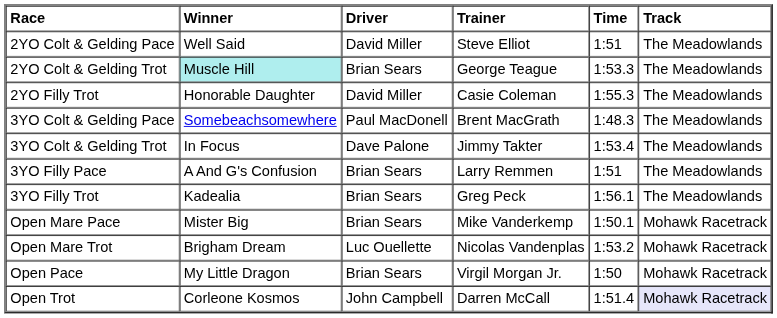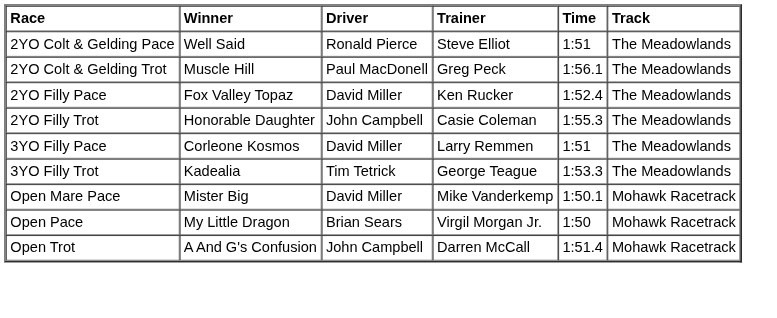2YO Colt & Gelding Pace | Driver: David Miller -> Ronald Pierce
2YO Colt & Gelding Trot | Winner: paleturquoise background -> no background
2YO Colt & Gelding Trot | Driver: Brian Sears -> Paul MacDonell
2YO Colt & Gelding Trot | Trainer: George Teague -> Greg Peck
2YO Colt & Gelding Trot | Time: 1:53.3 -> 1:56.1
+ row: 2YO Filly Pace | Fox Valley Topaz | David Miller | Ken Rucker | 1:52.4 | The Meadowlands
2YO Filly Trot | Driver: David Miller -> John Campbell
- row: 3YO Colt & Gelding Pace | Somebeachsomewhere | Paul MacDonell | Brent MacGrath | 1:48.3 | The Meadowlands
- row: 3YO Colt & Gelding Trot | In Focus | Dave Palone | Jimmy Takter | 1:53.4 | The Meadowlands
3YO Filly Pace | Winner: A And G's Confusion -> Corleone Kosmos
3YO Filly Pace | Driver: Brian Sears -> David Miller
3YO Filly Trot | Driver: Brian Sears -> Tim Tetrick
3YO Filly Trot | Trainer: Greg Peck -> George Teague
3YO Filly Trot | Time: 1:56.1 -> 1:53.3
Open Mare Pace | Driver: Brian Sears -> David Miller
- row: Open Mare Trot | Brigham Dream | Luc Ouellette | Nicolas Vandenplas | 1:53.2 | Mohawk Racetrack
Open Trot | Winner: Corleone Kosmos -> A And G's Confusion
Open Trot | Track: lavender background -> no background
